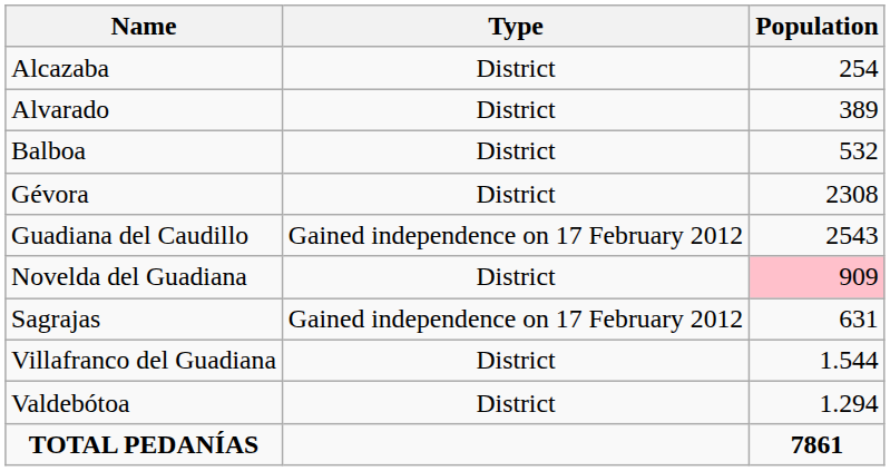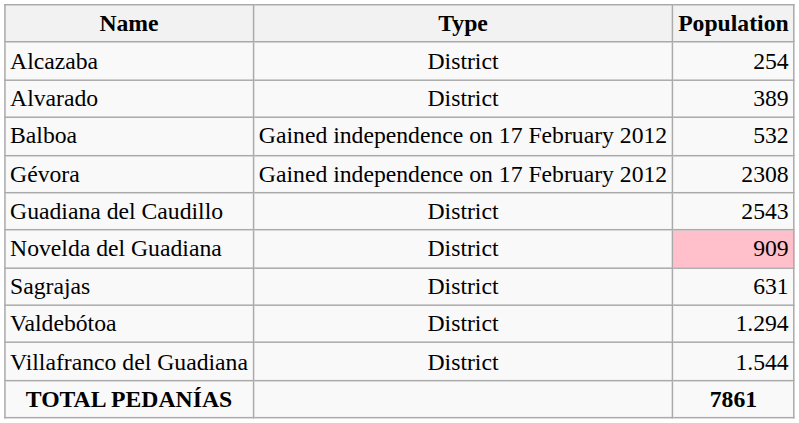Balboa | Type: District -> Gained independence on 17 February 2012
Gévora | Type: District -> Gained independence on 17 February 2012
Guadiana del Caudillo | Type: Gained independence on 17 February 2012 -> District
Sagrajas | Type: Gained independence on 17 February 2012 -> District
rows swapped: Valdebótoa <-> Villafranco del Guadiana
